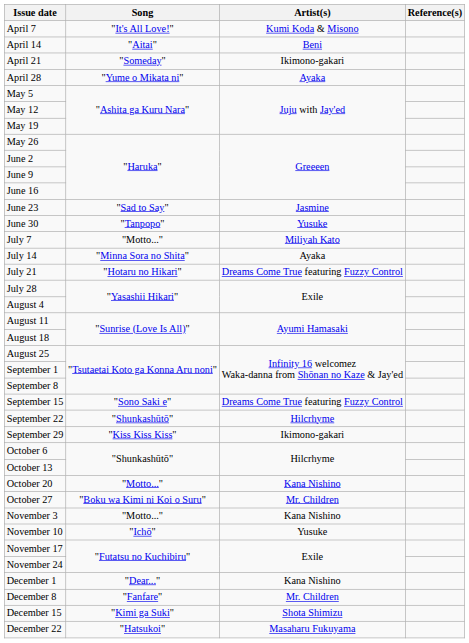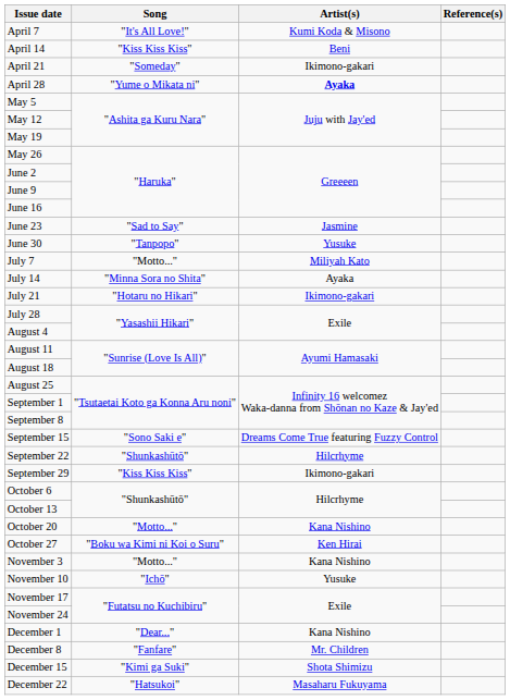April 14 | Song: "Aitai" -> "Kiss Kiss Kiss"
April 28 | Artist(s): normal -> bold
July 21 | Artist(s): Dreams Come True featuring Fuzzy Control -> Ikimono-gakari
October 27 | Artist(s): Mr. Children -> Ken Hirai
